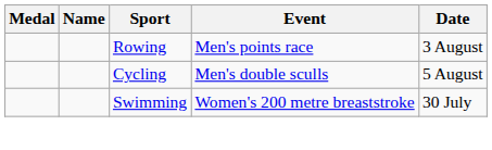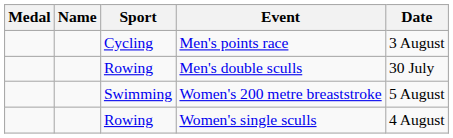Men's points race | Sport: Rowing -> Cycling
Men's double sculls | Sport: Cycling -> Rowing
Men's double sculls | Date: 5 August -> 30 July
Women's 200 metre breaststroke | Date: 30 July -> 5 August
+ row: Rowing | Women's single sculls | 4 August
